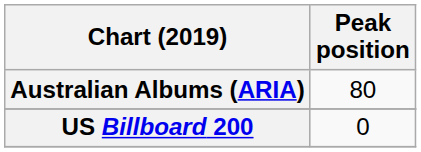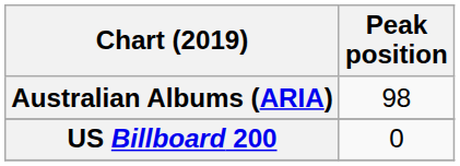Australian Albums (ARIA) | Peak position: 80 -> 98
